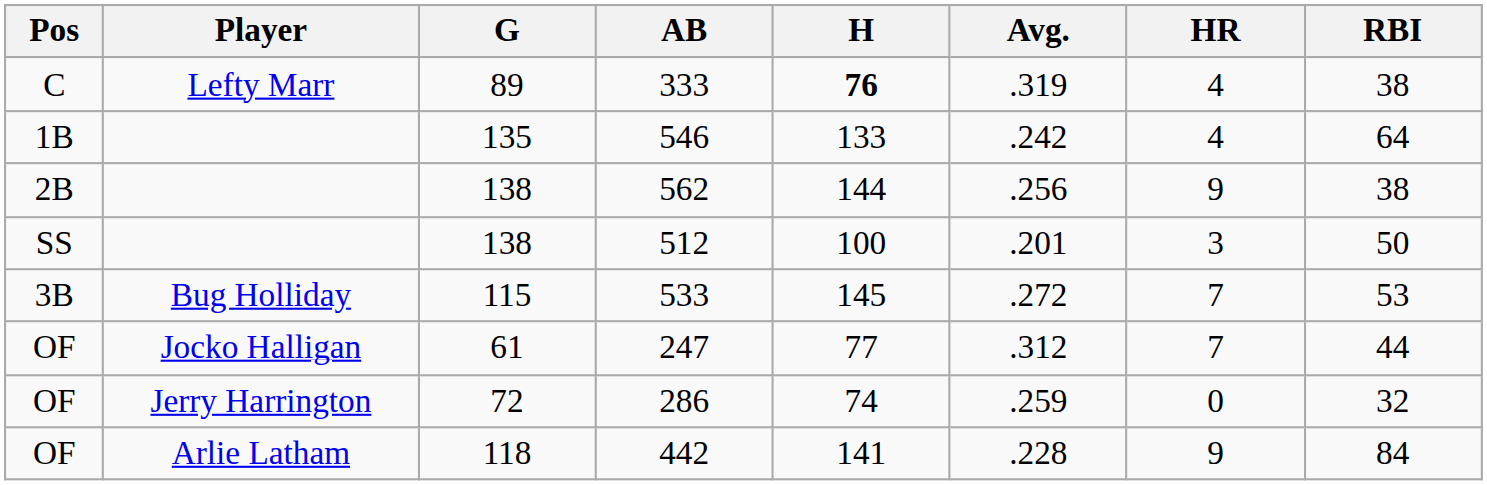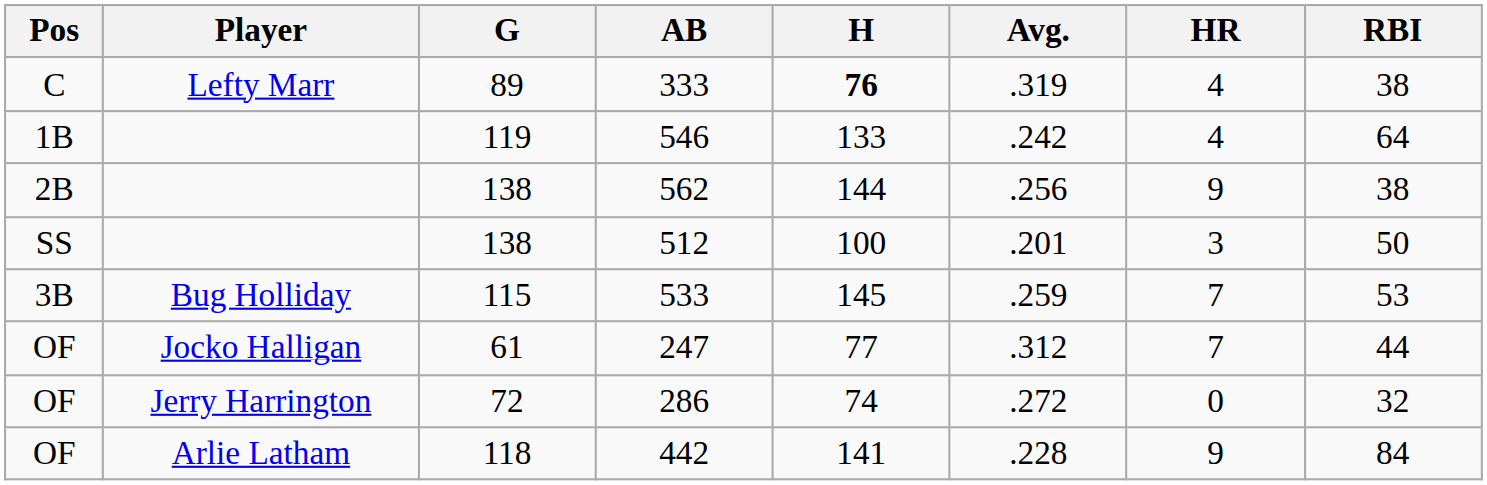546 | G: 135 -> 119
533 | Avg.: .272 -> .259
286 | Avg.: .259 -> .272
